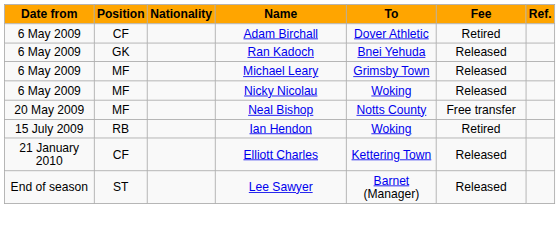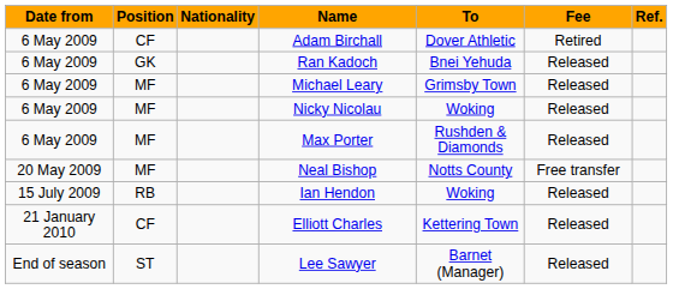+ row: 6 May 2009 | MF | Max Porter | Rushden & Diamonds | Released
Ian Hendon | Fee: Retired -> Released
